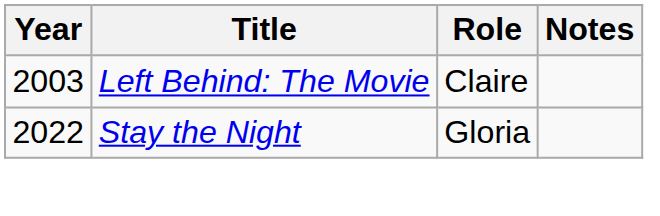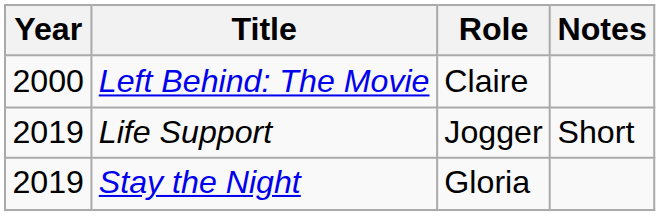Left Behind: The Movie | Year: 2003 -> 2000
+ row: 2019 | Life Support | Jogger | Short
Stay the Night | Year: 2022 -> 2019
